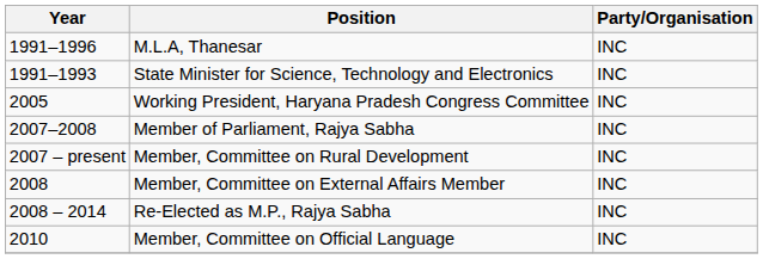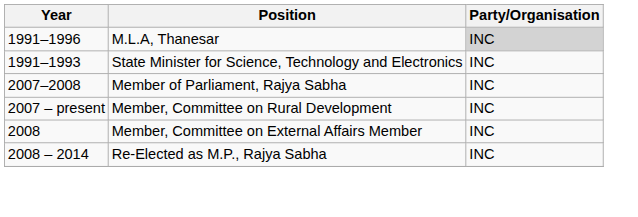M.L.A, Thanesar | Party/Organisation: no background -> lightgrey background
- row: 2005 | Working President, Haryana Pradesh Congress Committee | INC
- row: 2010 | Member, Committee on Official Language | INC
